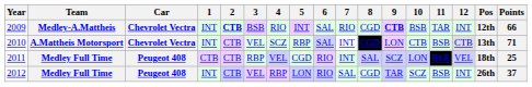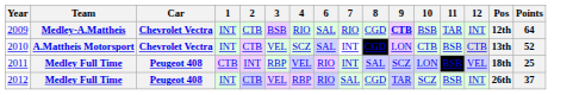- column: 5 | INT | RBP | CGD | LON
2009 | 2: bold -> normal
2009 | Points: 66 -> 64
2010 | Points: 71 -> 52
2011 | 2: CTB -> INT
